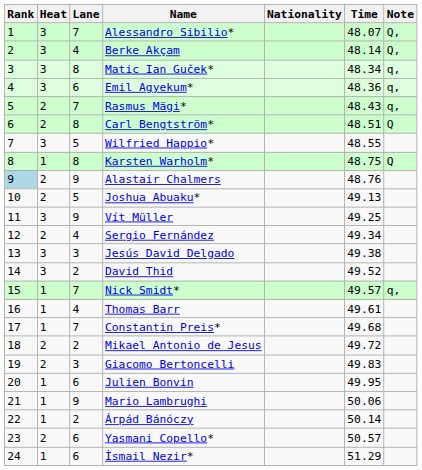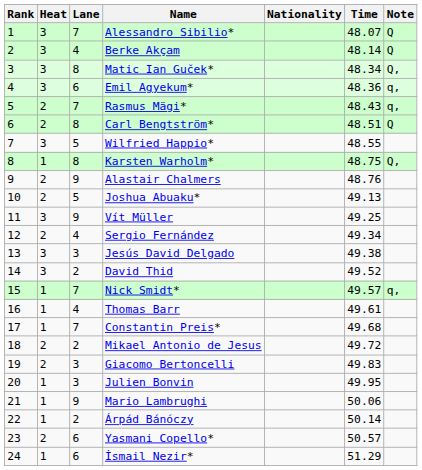Alessandro Sibilio* | Note: Q, -> Q
Berke Akçam | Note: Q, -> Q
Matic Ian Guček* | Note: q, -> Q,
Karsten Warholm* | Note: Q -> Q,
Alastair Chalmers | Rank: lightblue background -> no background
Julien Bonvin | Lane: 6 -> 3
